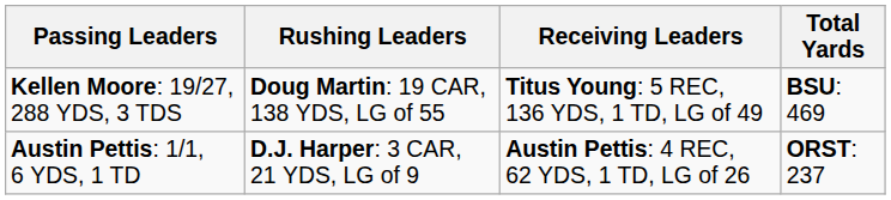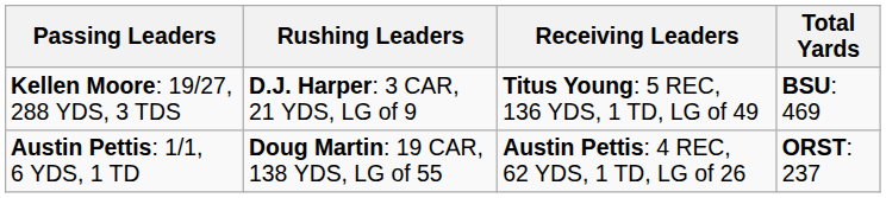Kellen Moore: 19/27, 288 YDS, 3 TDS | Rushing Leaders: Doug Martin: 19 CAR, 138 YDS, LG of 55 -> D.J. Harper: 3 CAR, 21 YDS, LG of 9
Austin Pettis: 1/1, 6 YDS, 1 TD | Rushing Leaders: D.J. Harper: 3 CAR, 21 YDS, LG of 9 -> Doug Martin: 19 CAR, 138 YDS, LG of 55
